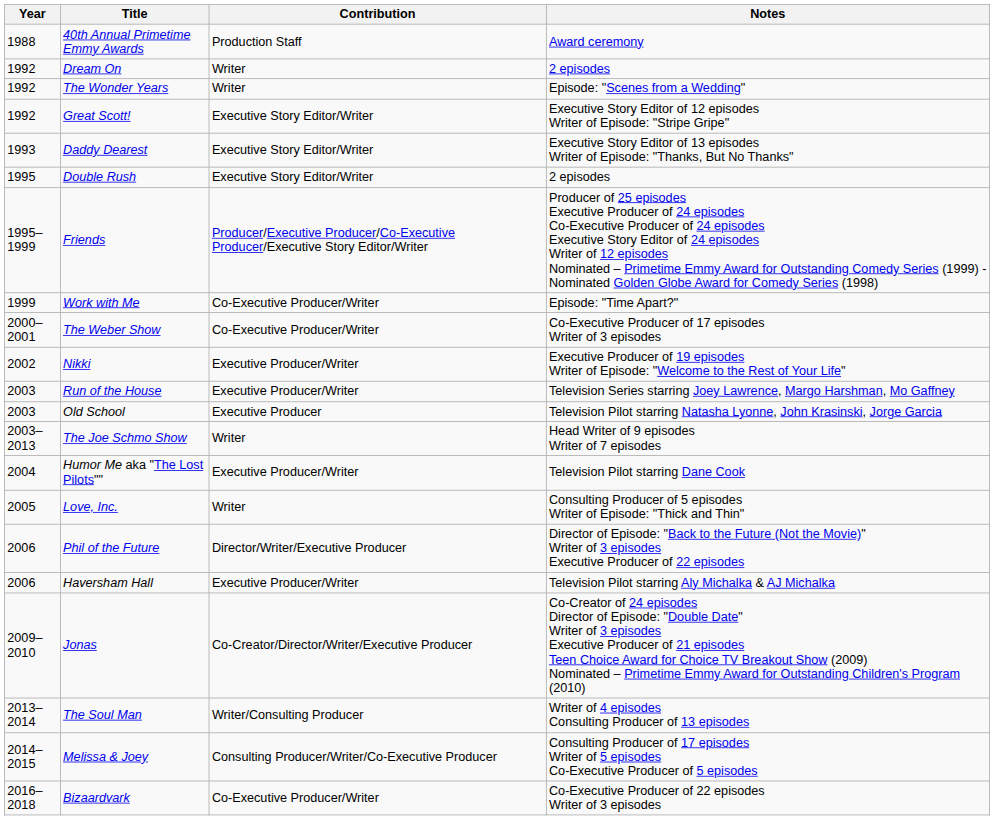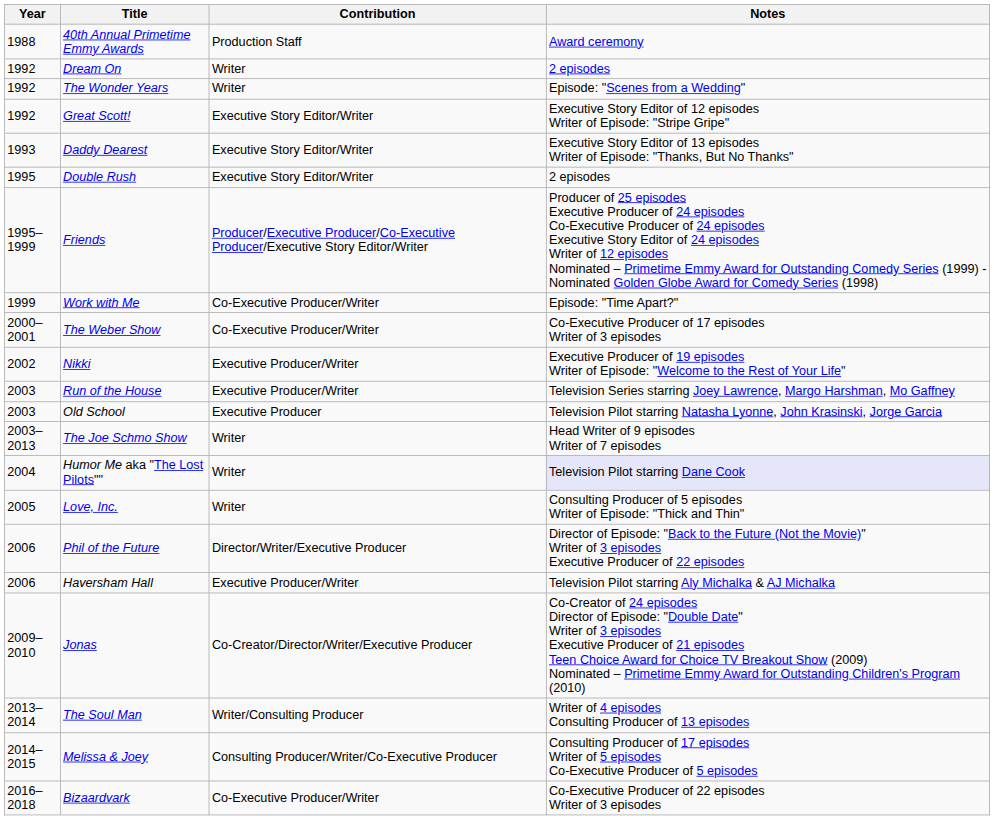Humor Me aka "The Lost Pilots"" | Contribution: Executive Producer/Writer -> Writer
Humor Me aka "The Lost Pilots"" | Notes: no background -> lavender background
